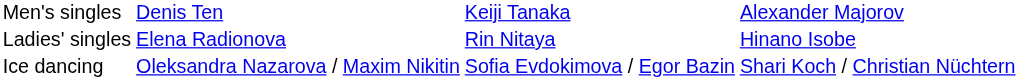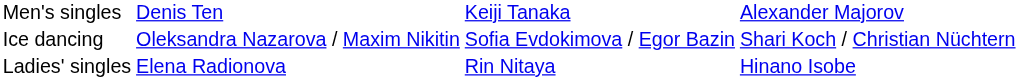rows swapped: Ladies' singles <-> Ice dancing
